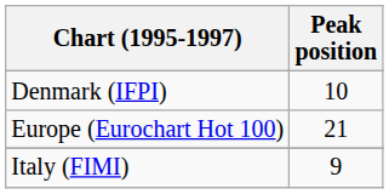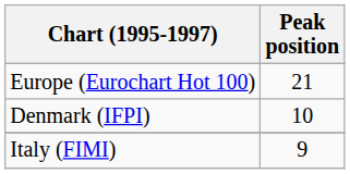rows swapped: Denmark (IFPI) <-> Europe (Eurochart Hot 100)
